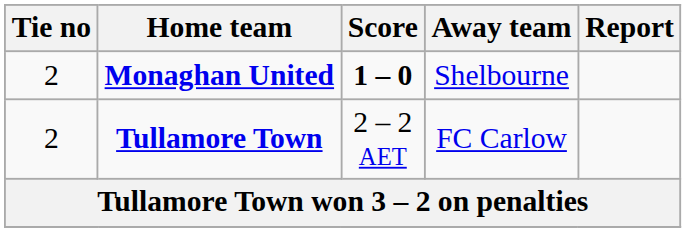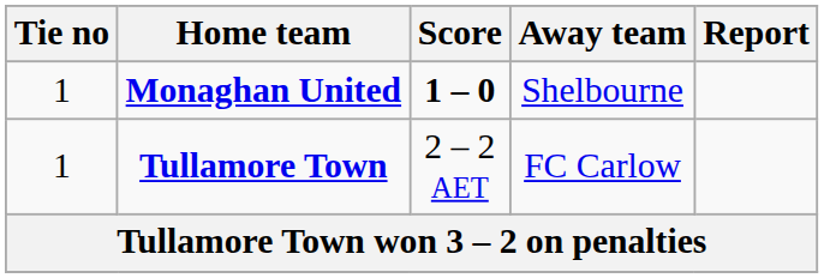Monaghan United | Tie no: 2 -> 1
Tullamore Town | Tie no: 2 -> 1
